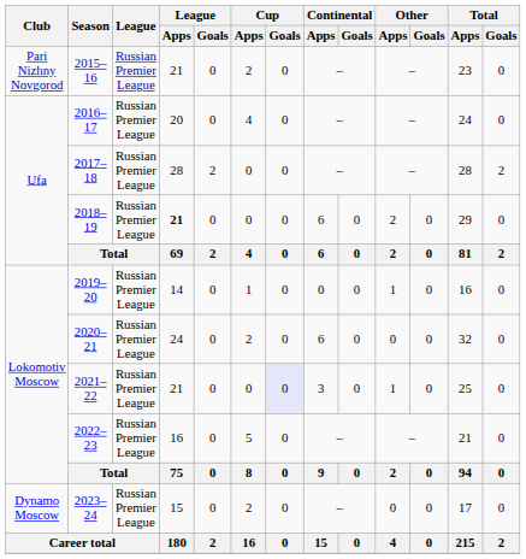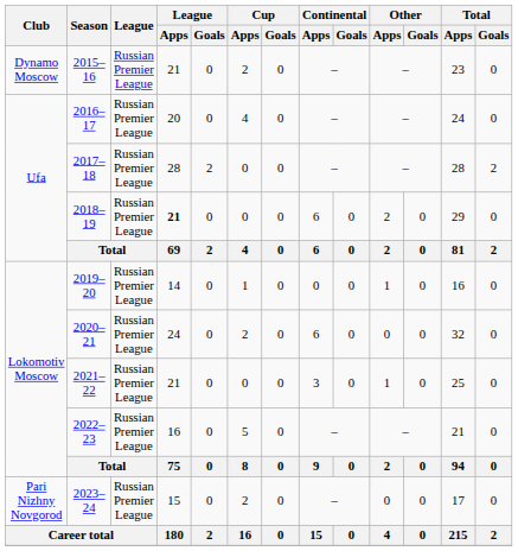2015–16 | Club: Pari Nizhny Novgorod -> Dynamo Moscow
2021–22 | Cup / Goals: lavender background -> no background
2023–24 | Club: Dynamo Moscow -> Pari Nizhny Novgorod
